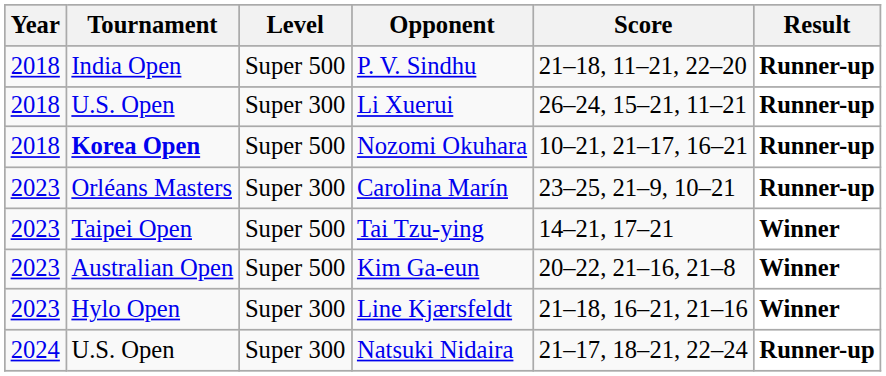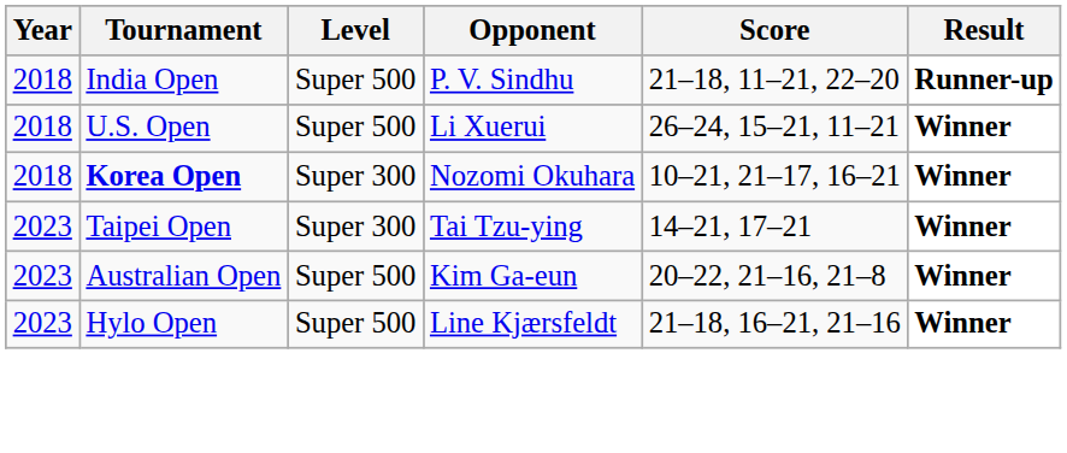Li Xuerui | Level: Super 300 -> Super 500
Li Xuerui | Result: Runner-up -> Winner
Nozomi Okuhara | Level: Super 500 -> Super 300
Nozomi Okuhara | Result: Runner-up -> Winner
- row: 2023 | Orléans Masters | Super 300 | Carolina Marín | 23–25, 21–9, 10–21 | Runner-up
Tai Tzu-ying | Level: Super 500 -> Super 300
Line Kjærsfeldt | Level: Super 300 -> Super 500
- row: 2024 | U.S. Open | Super 300 | Natsuki Nidaira | 21–17, 18–21, 22–24 | Runner-up
